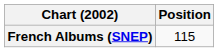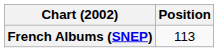French Albums (SNEP) | Position: 115 -> 113
